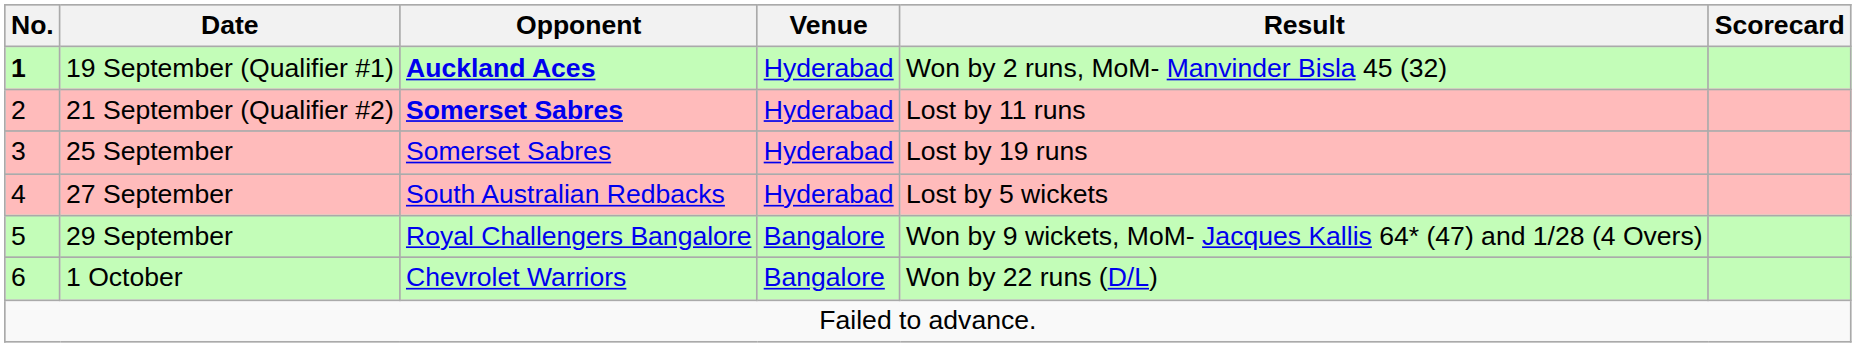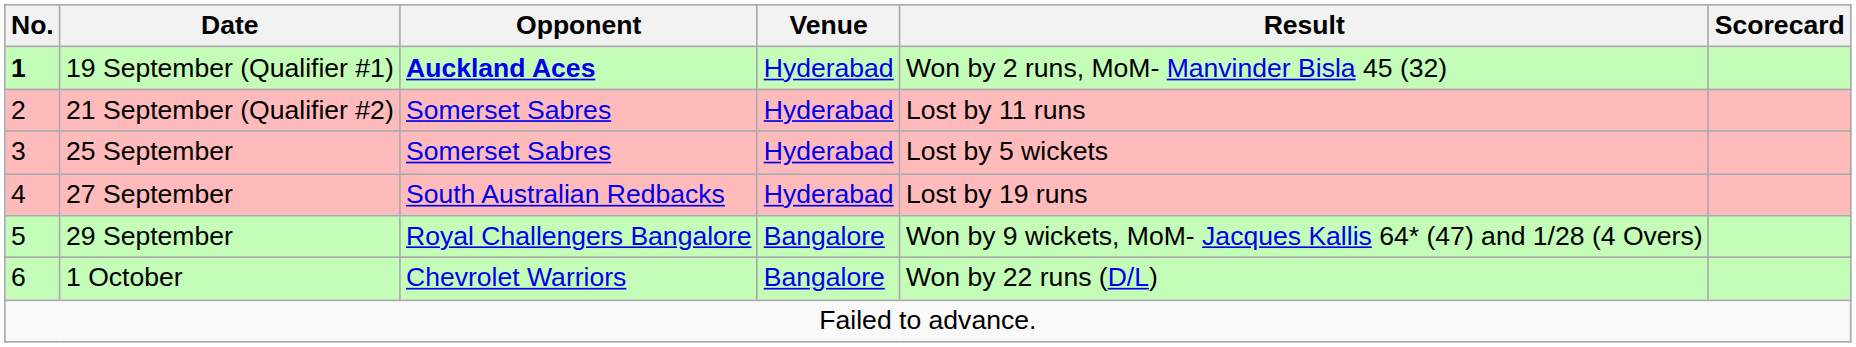21 September (Qualifier #2) | Opponent: bold -> normal
25 September | Result: Lost by 19 runs -> Lost by 5 wickets
27 September | Result: Lost by 5 wickets -> Lost by 19 runs
